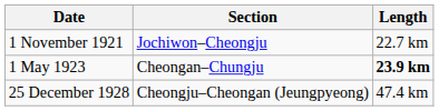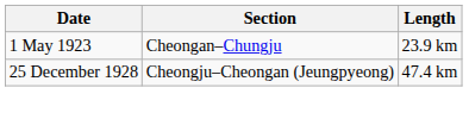- row: 1 November 1921 | Jochiwon–Cheongju | 22.7 km
1 May 1923 | Length: bold -> normal
